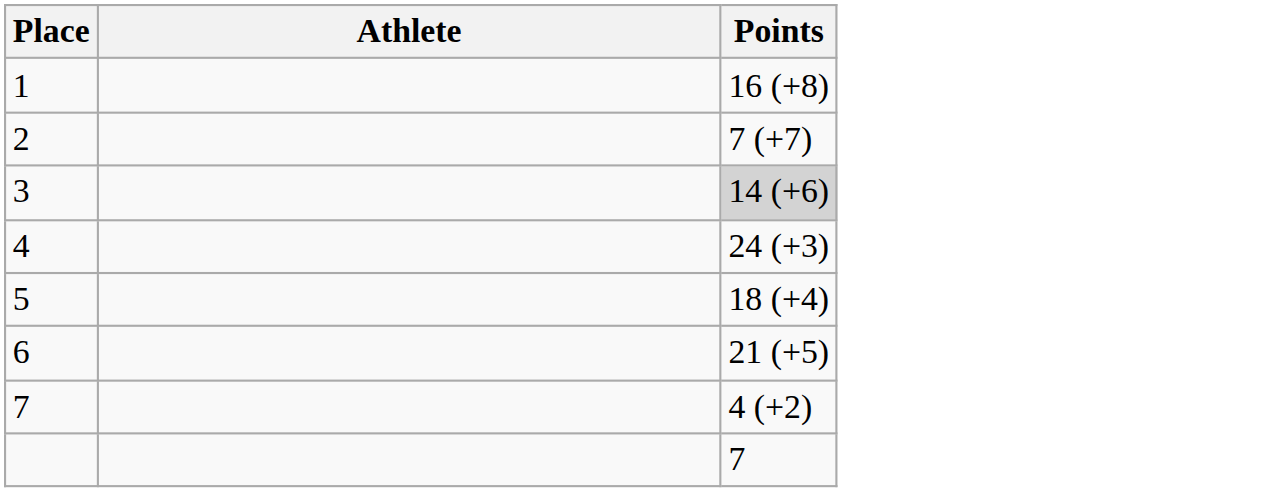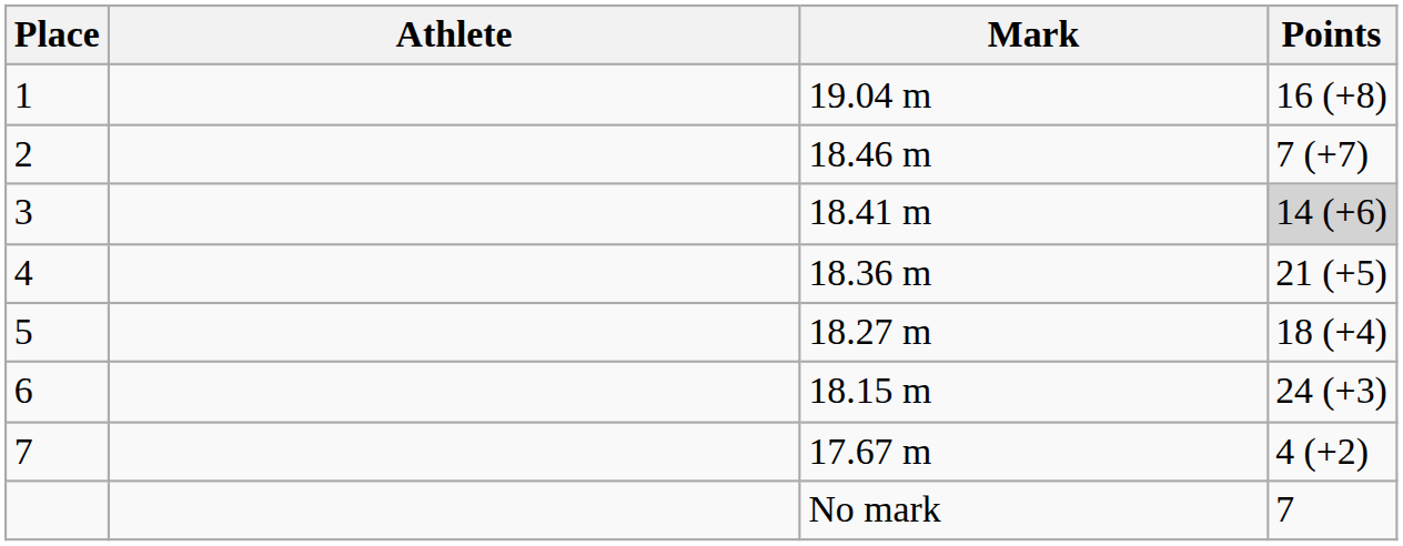+ column: Mark | 19.04 m | 18.46 m | 18.41 m | 18.36 m | 18.27 m | 18.15 m | 17.67 m | No mark
4 | Points: 24 (+3) -> 21 (+5)
6 | Points: 21 (+5) -> 24 (+3)
